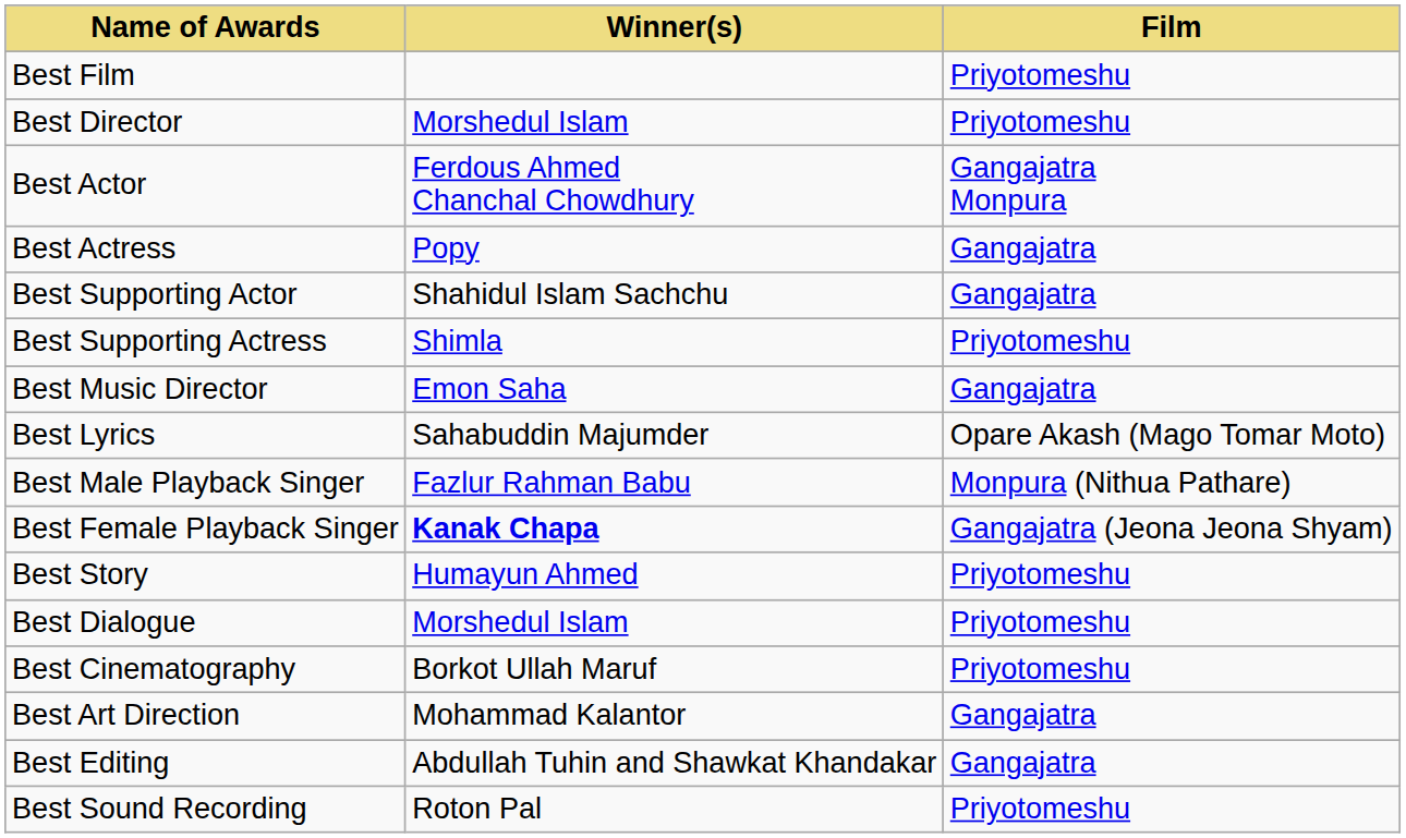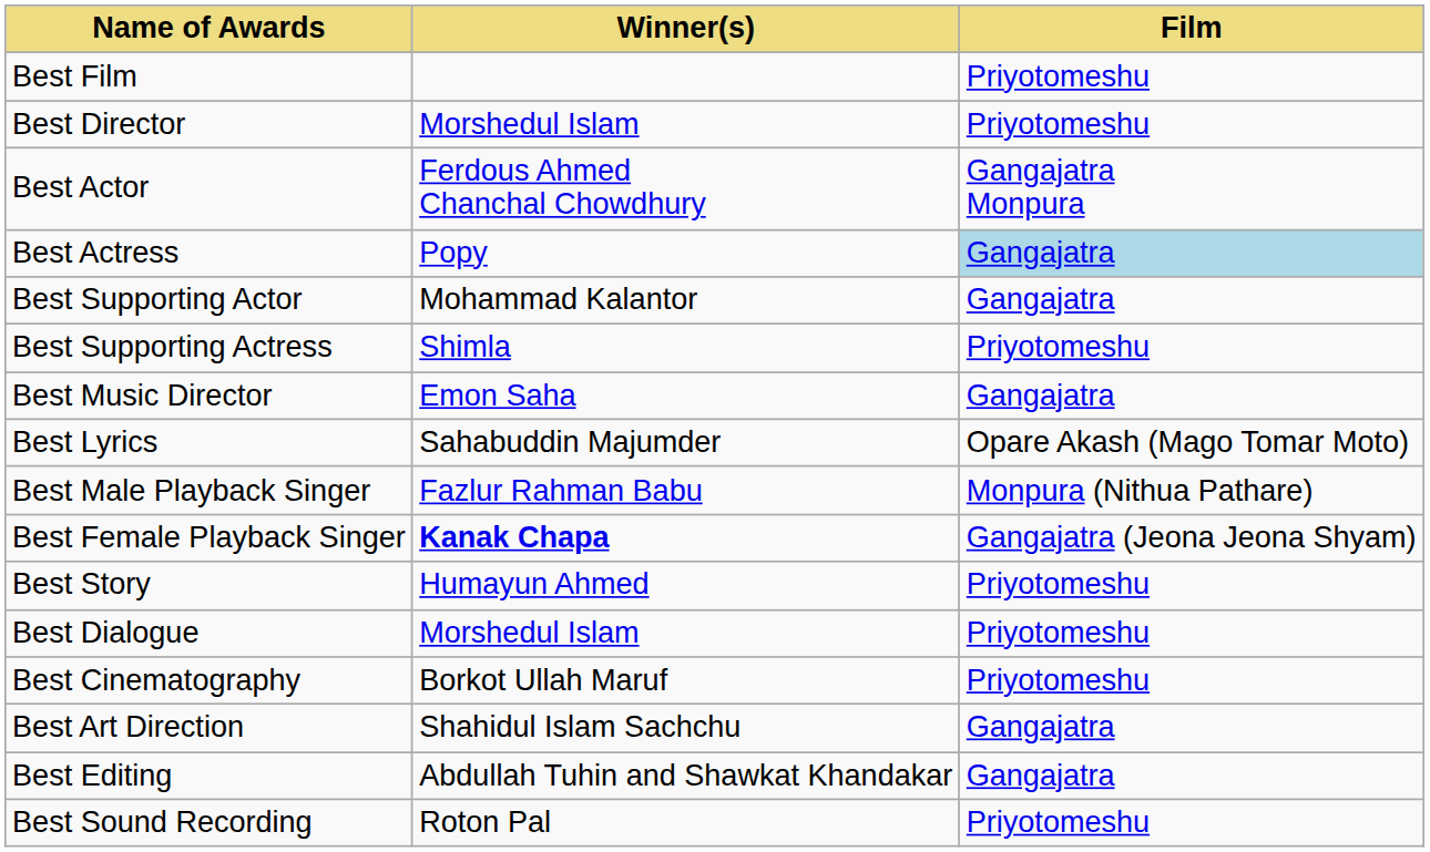Best Actress | Film: no background -> lightblue background
Best Supporting Actor | Winner(s): Shahidul Islam Sachchu -> Mohammad Kalantor
Best Art Direction | Winner(s): Mohammad Kalantor -> Shahidul Islam Sachchu
